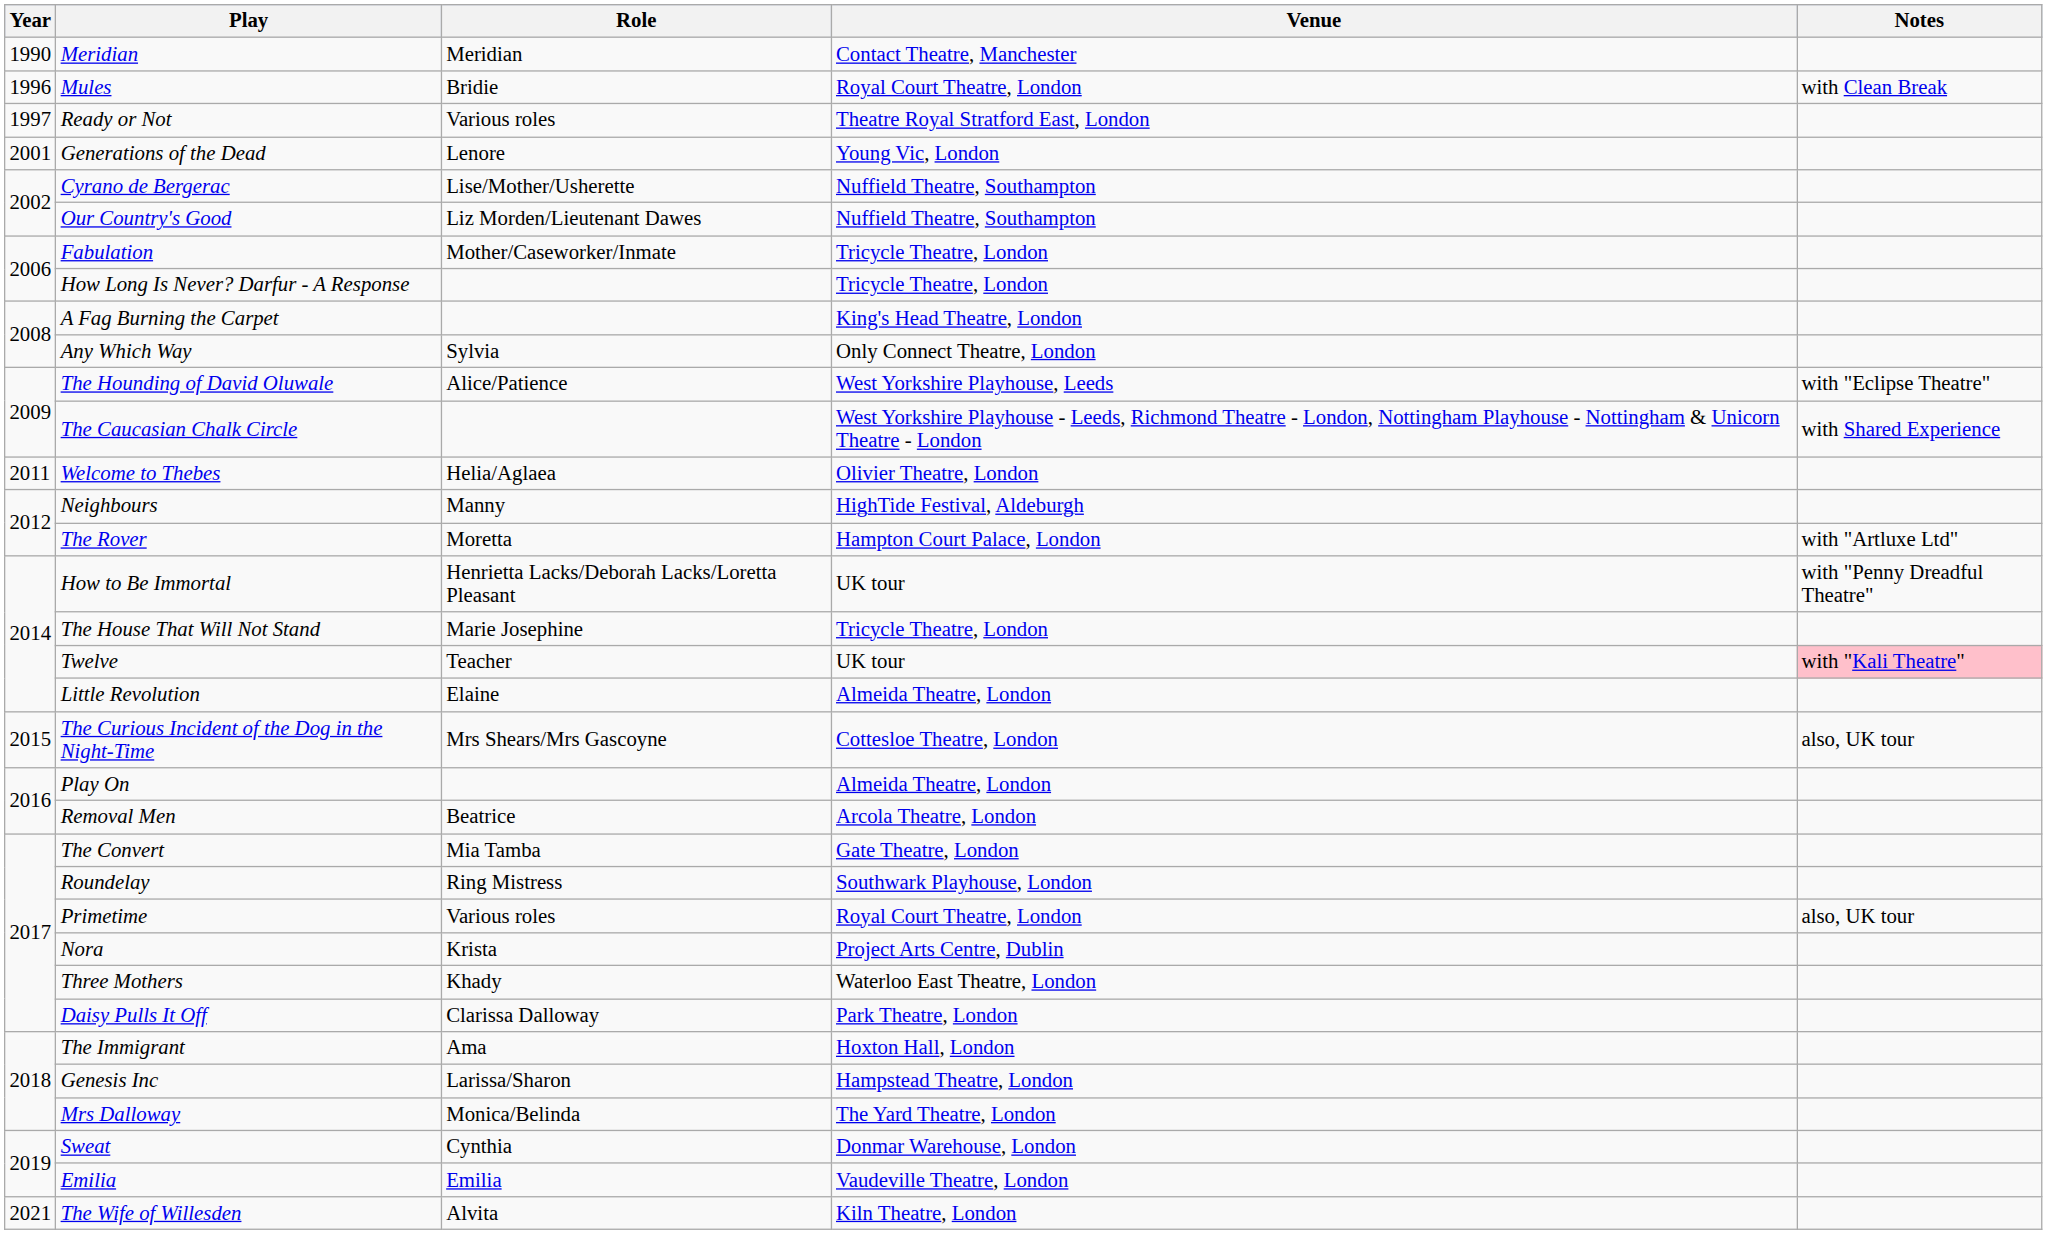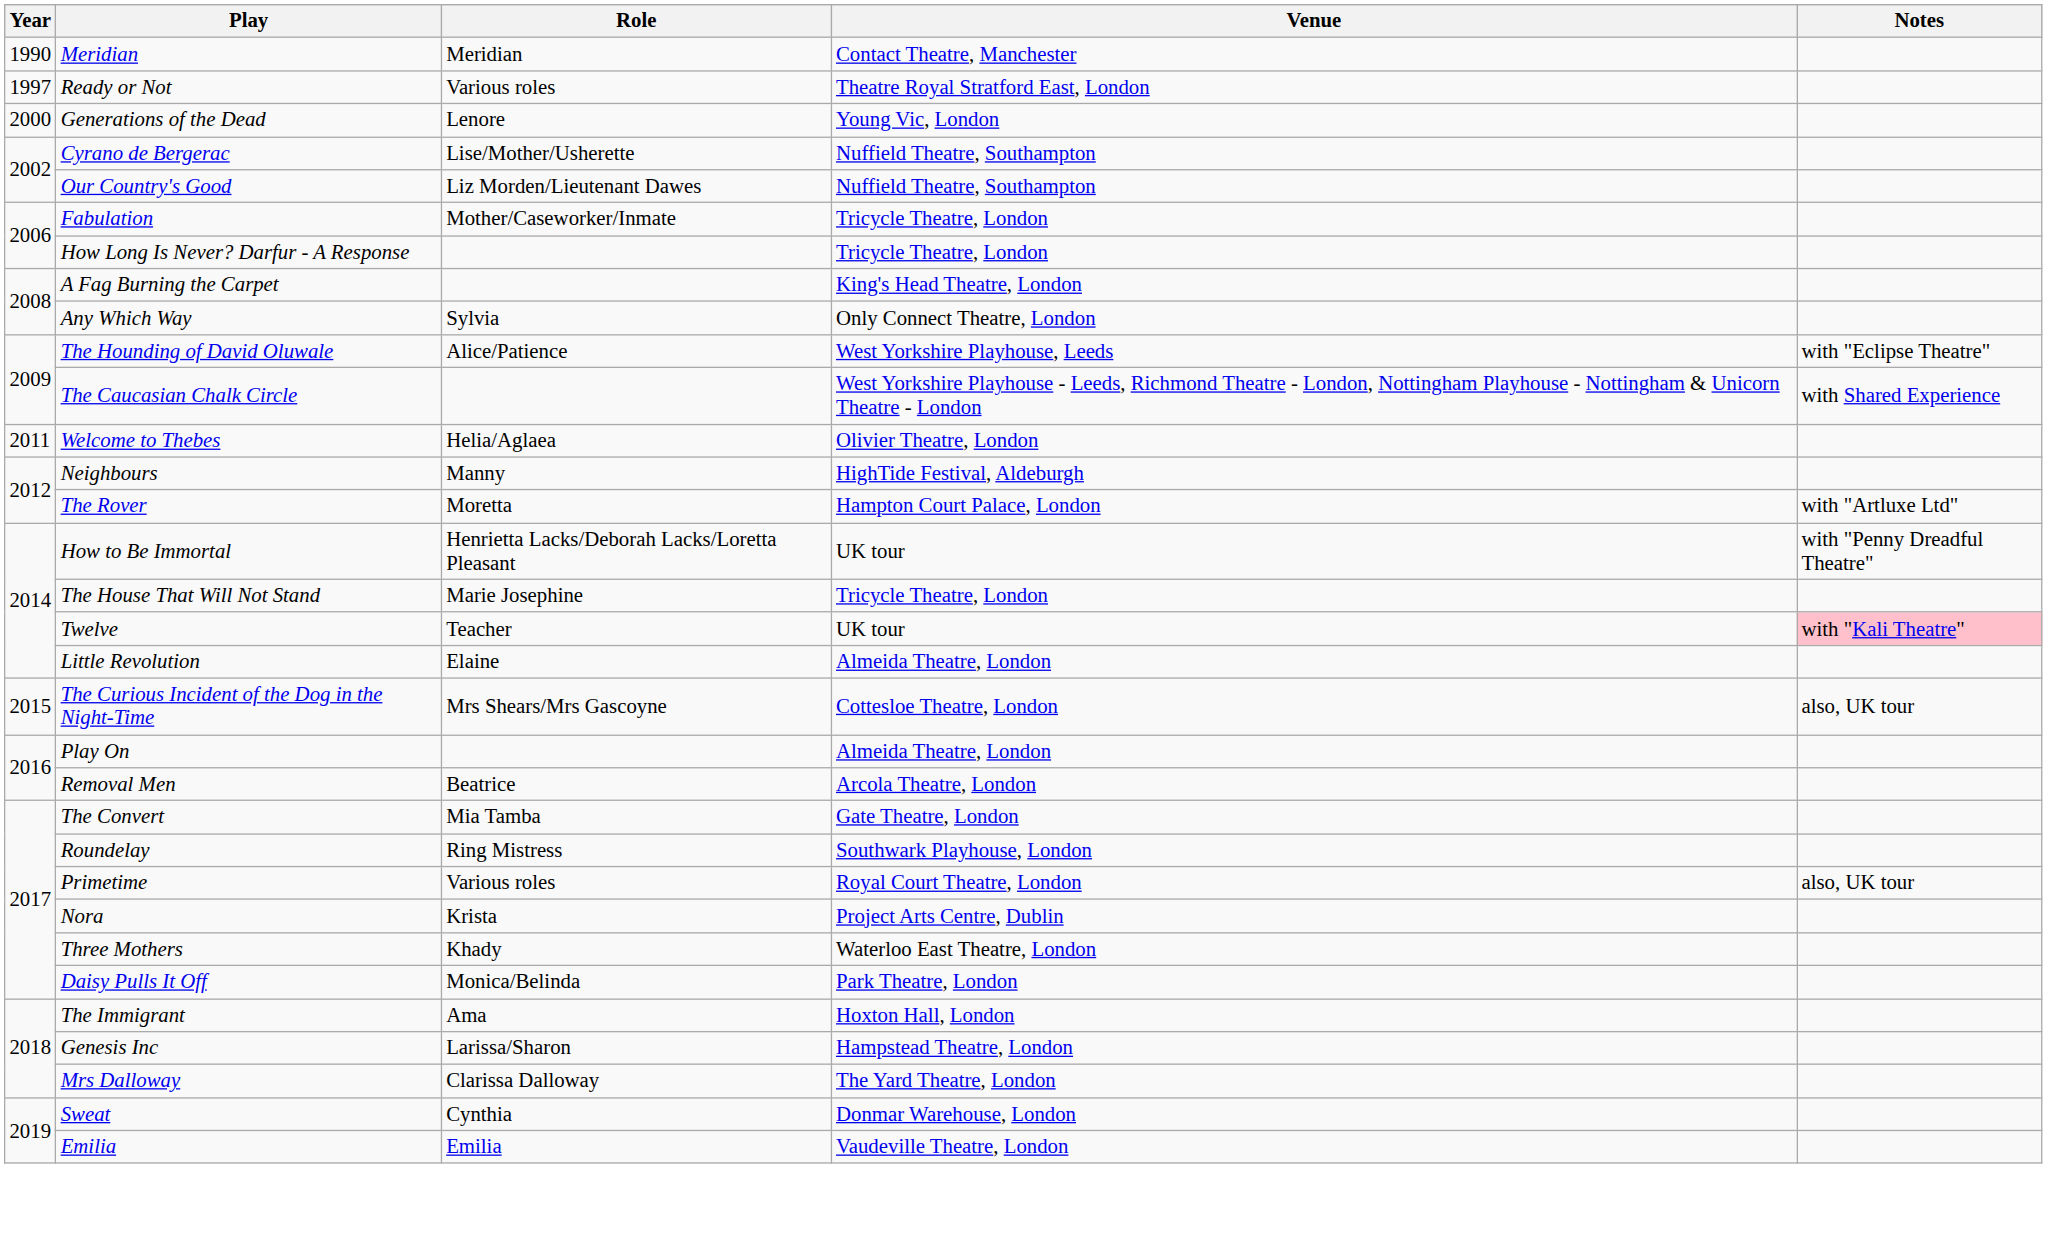- row: 1996 | Mules | Bridie | Royal Court Theatre, London | with Clean Break
Generations of the Dead | Year: 2001 -> 2000
Daisy Pulls It Off | Role: Clarissa Dalloway -> Monica/Belinda
Mrs Dalloway | Role: Monica/Belinda -> Clarissa Dalloway
- row: 2021 | The Wife of Willesden | Alvita | Kiln Theatre, London
